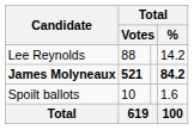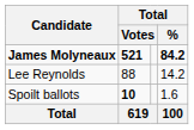rows swapped: James Molyneaux <-> Lee Reynolds
Spoilt ballots | column 2: normal -> bold
